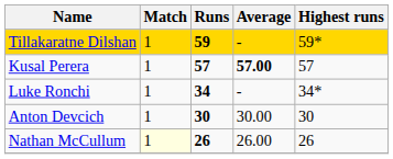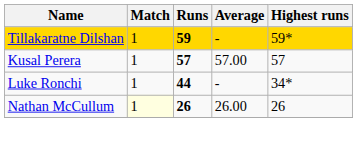Kusal Perera | Average: bold -> normal
Luke Ronchi | Runs: 34 -> 44
- row: Anton Devcich | 1 | 30 | 30.00 | 30
